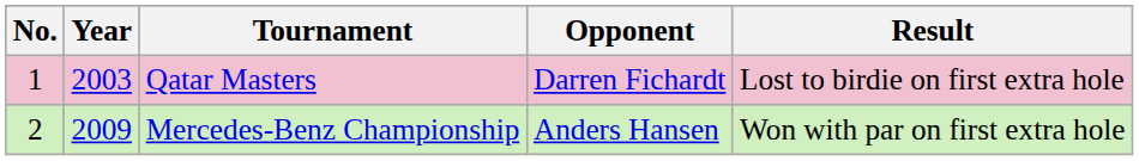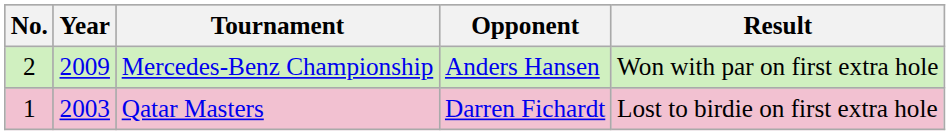rows swapped: Qatar Masters <-> Mercedes-Benz Championship
